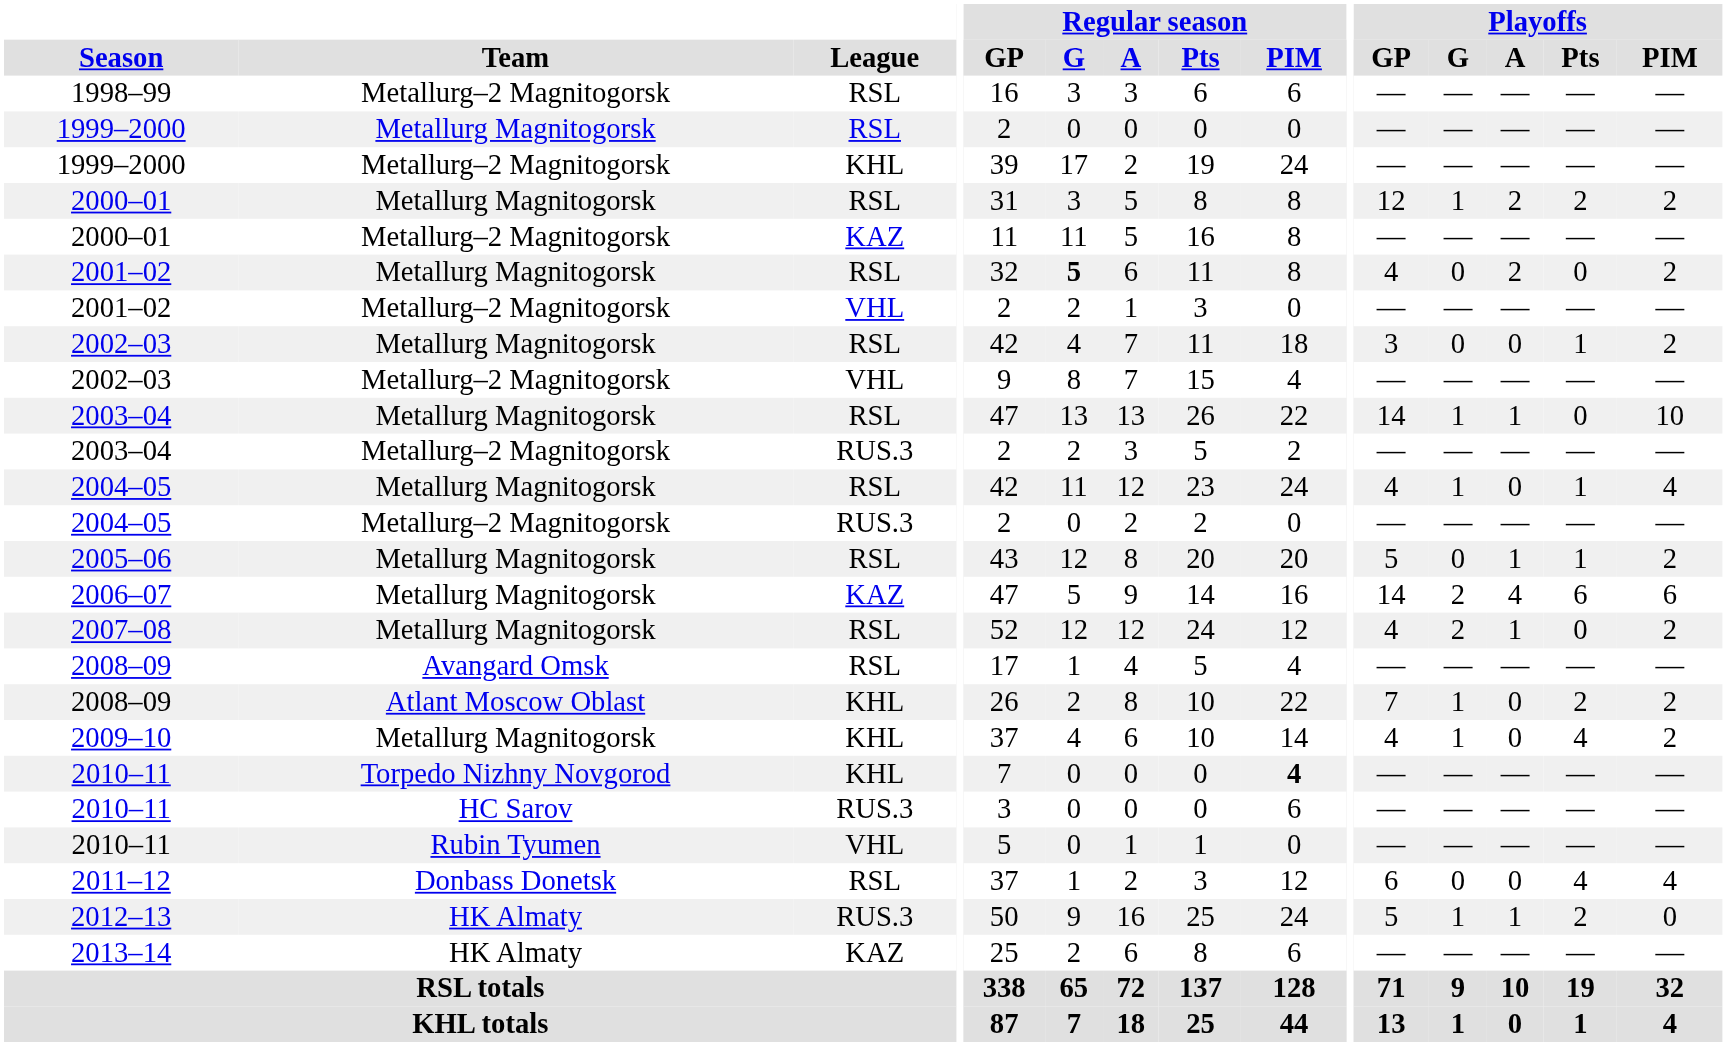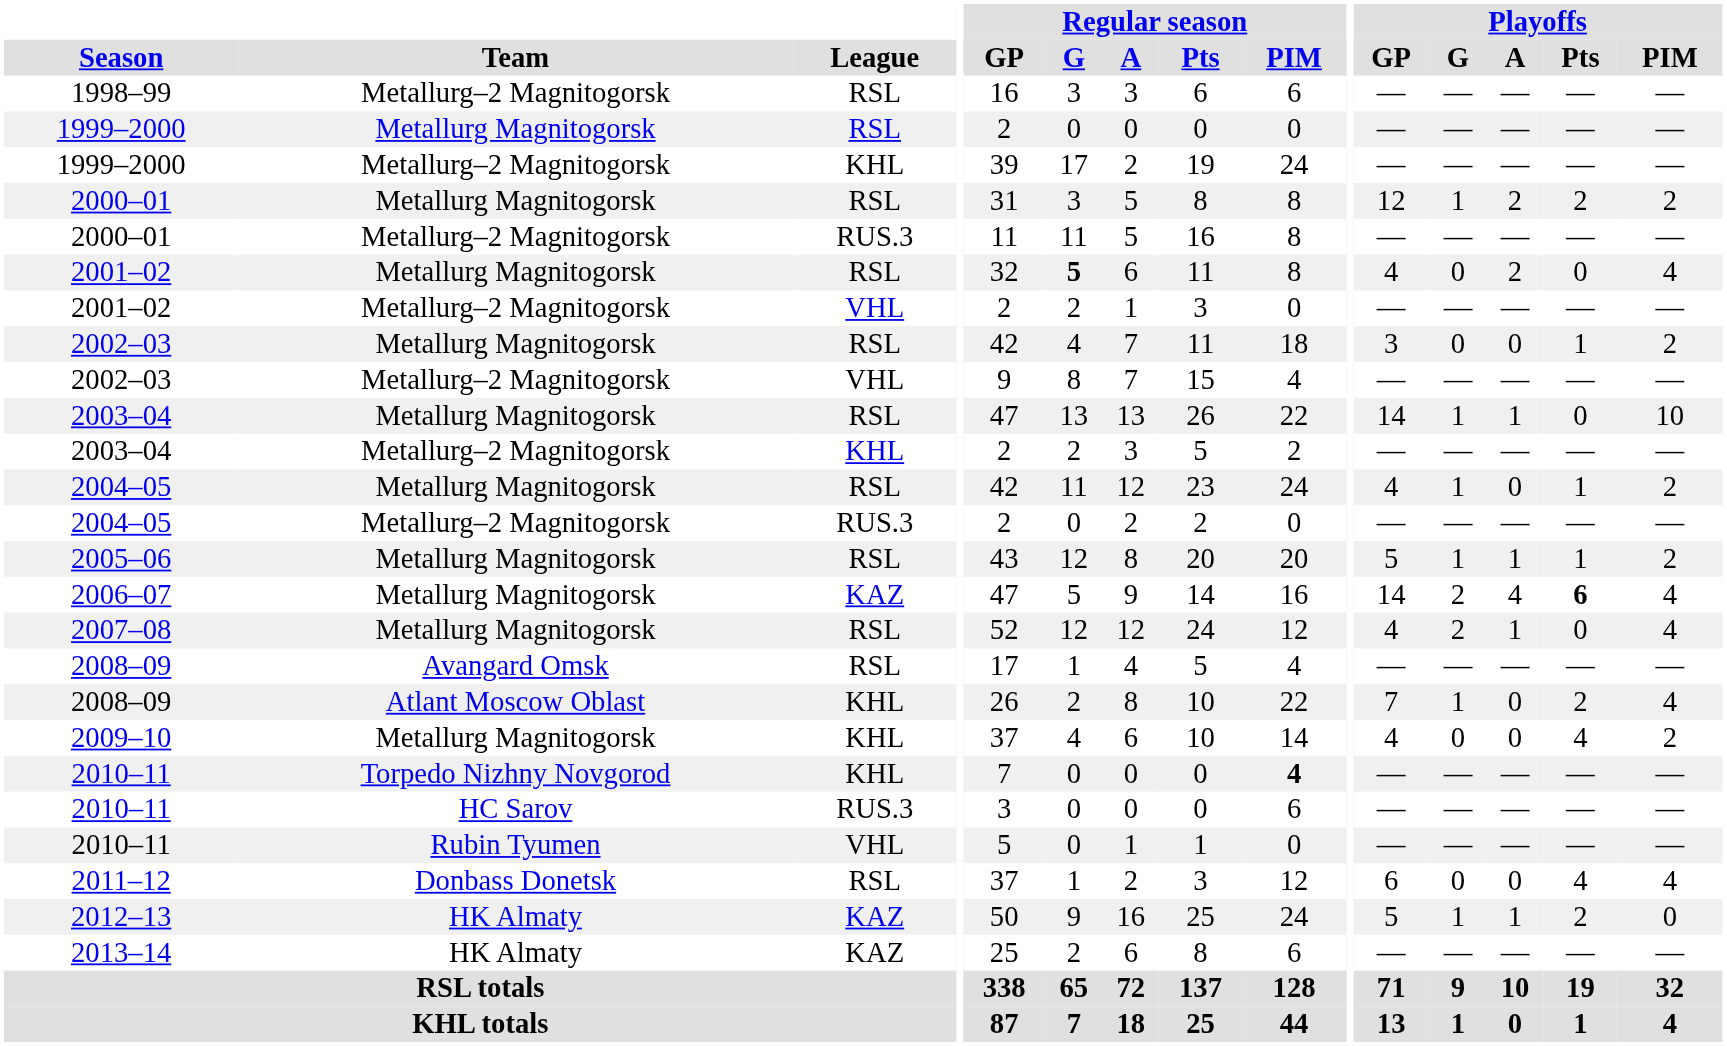2000–01 / Metallurg–2 Magnitogorsk | League: KAZ -> RUS.3
2001–02 / Metallurg Magnitogorsk | Playoffs / PIM: 2 -> 4
2003–04 / Metallurg–2 Magnitogorsk | League: RUS.3 -> KHL
2004–05 / Metallurg Magnitogorsk | Playoffs / PIM: 4 -> 2
2005–06 | Playoffs / G: 0 -> 1
2006–07 | Playoffs / Pts: normal -> bold
2006–07 | Playoffs / PIM: 6 -> 4
2007–08 | Playoffs / PIM: 2 -> 4
2008–09 / Atlant Moscow Oblast | Playoffs / PIM: 2 -> 4
2009–10 | Playoffs / G: 1 -> 0
2012–13 | League: RUS.3 -> KAZ
